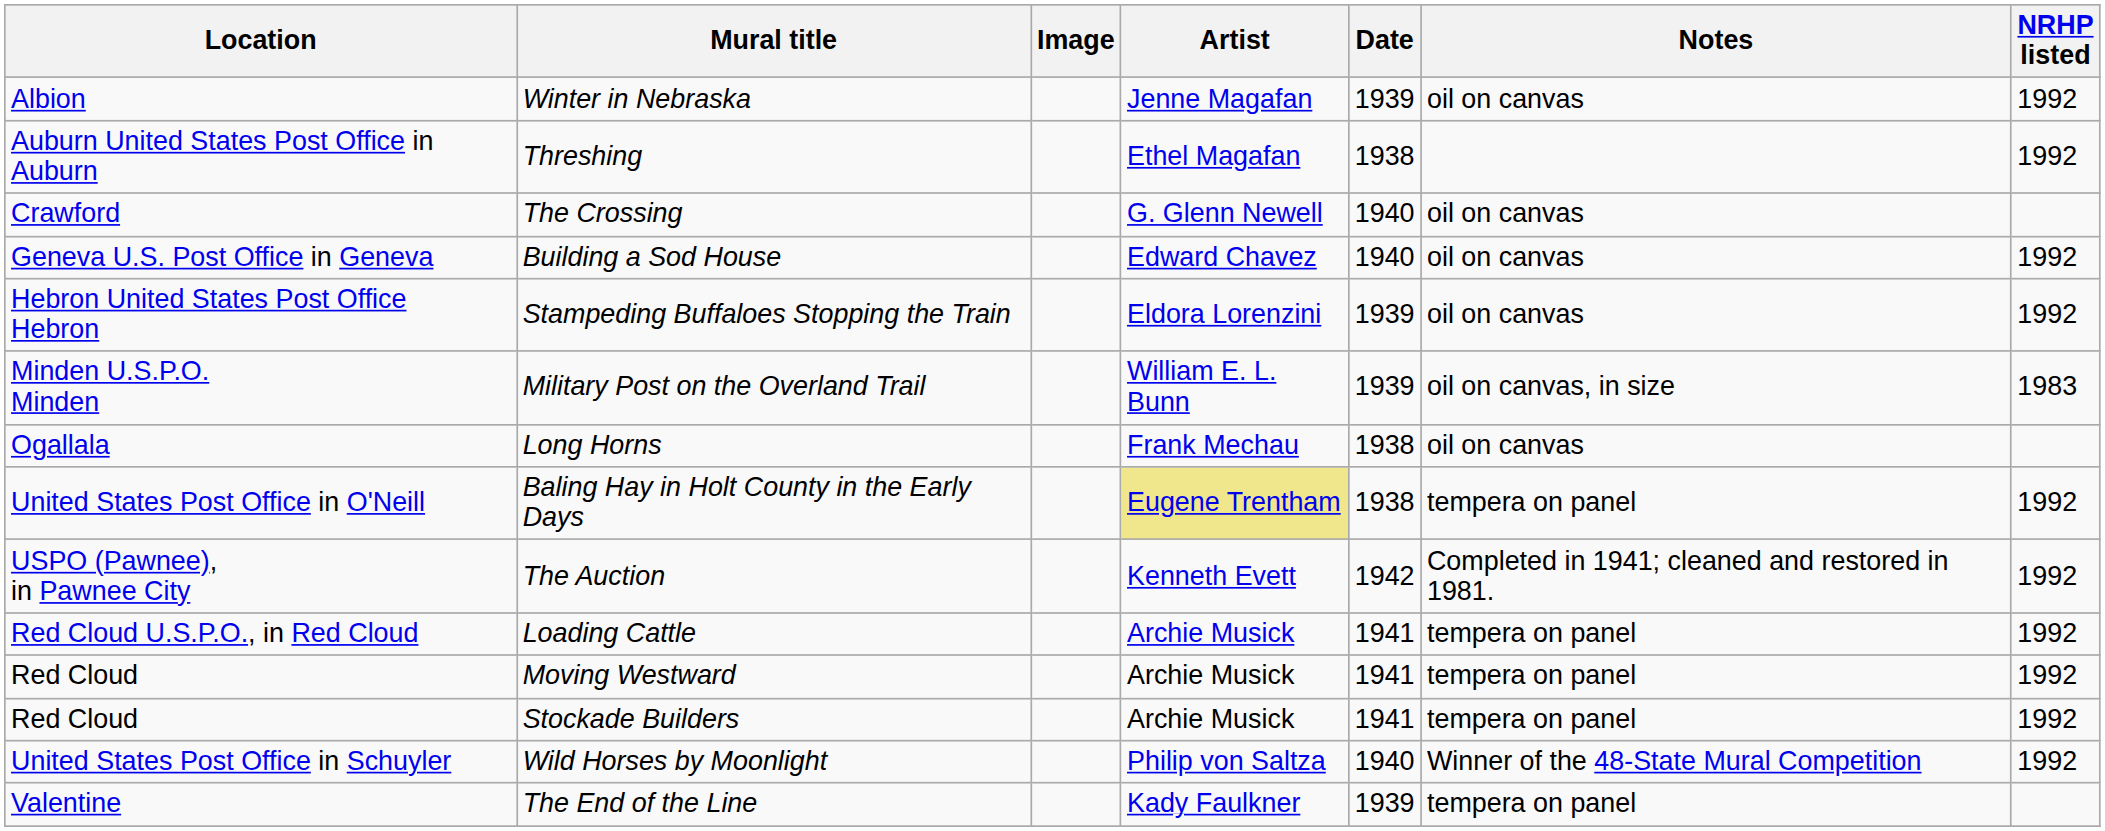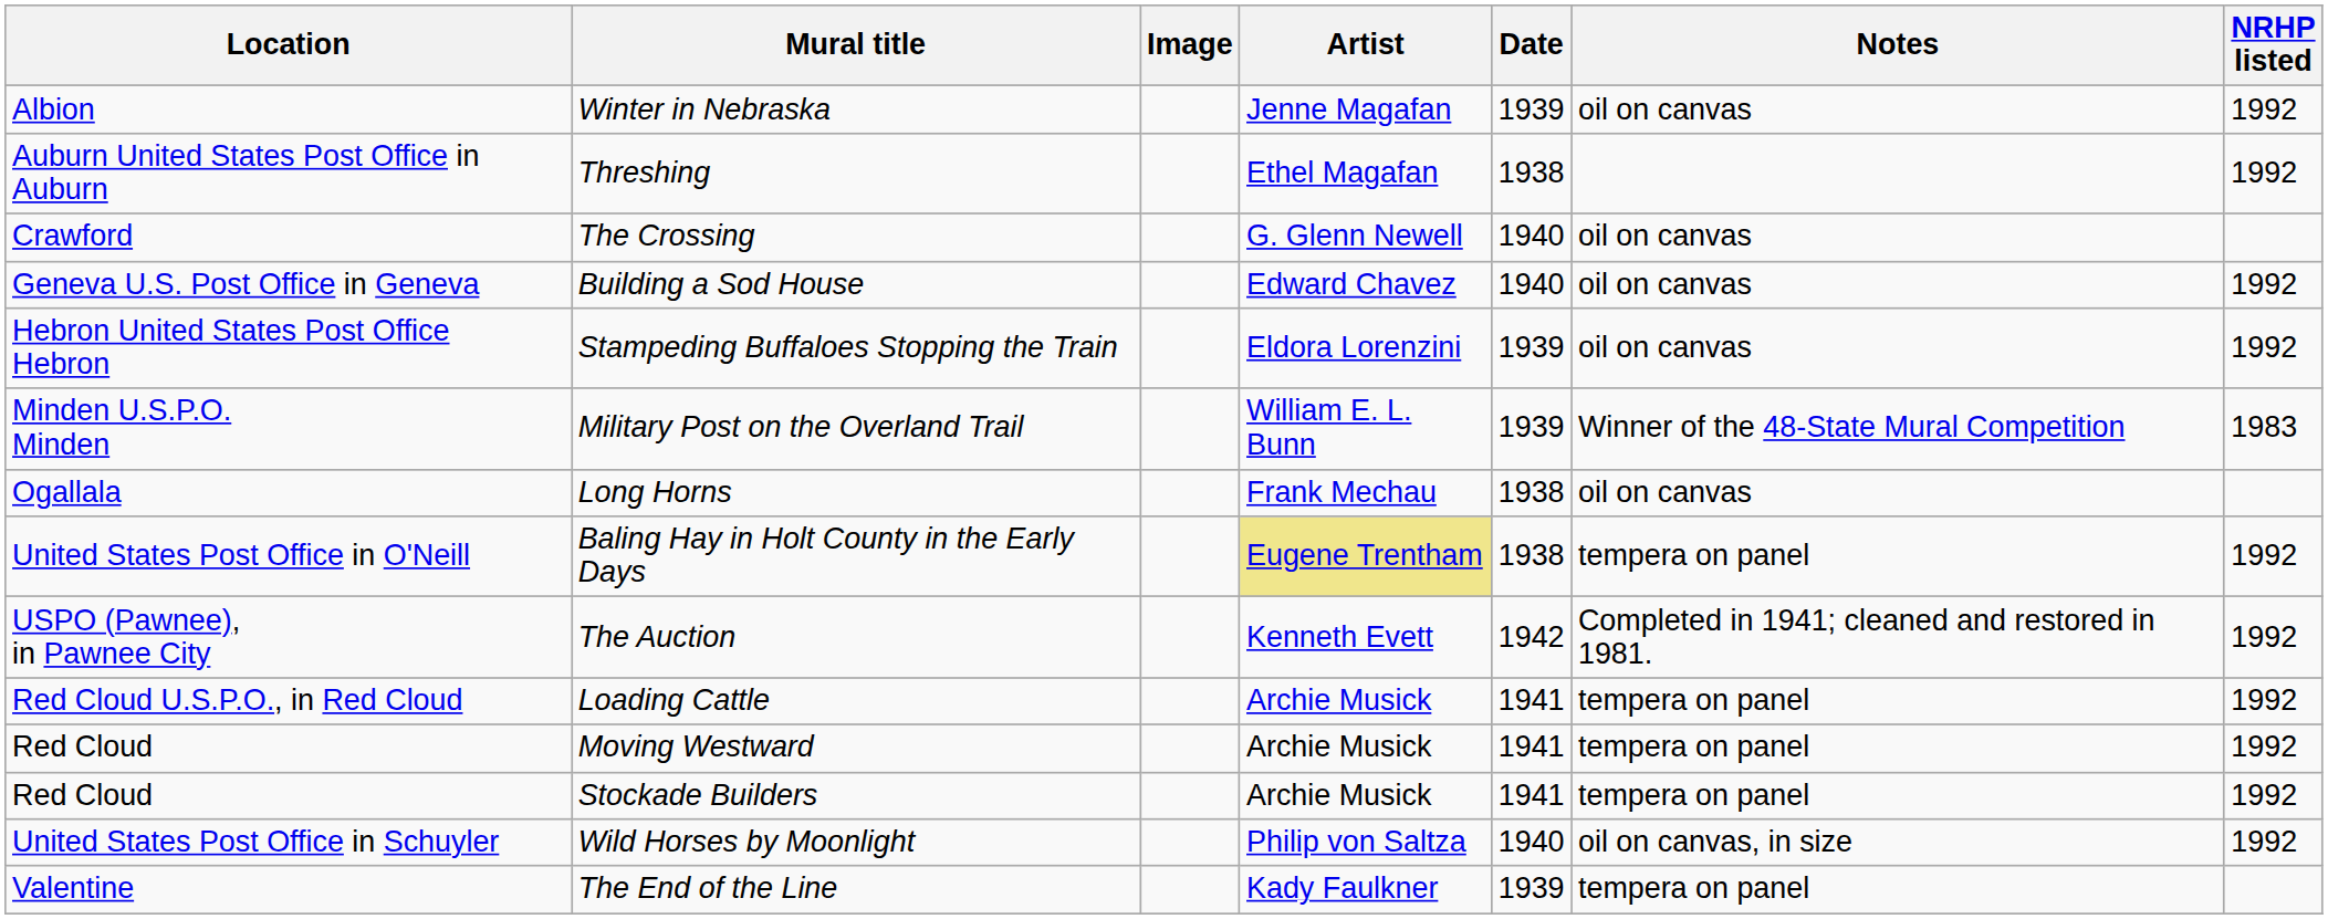Military Post on the Overland Trail | Notes: oil on canvas, in size -> Winner of the 48-State Mural Competition
Wild Horses by Moonlight | Notes: Winner of the 48-State Mural Competition -> oil on canvas, in size
